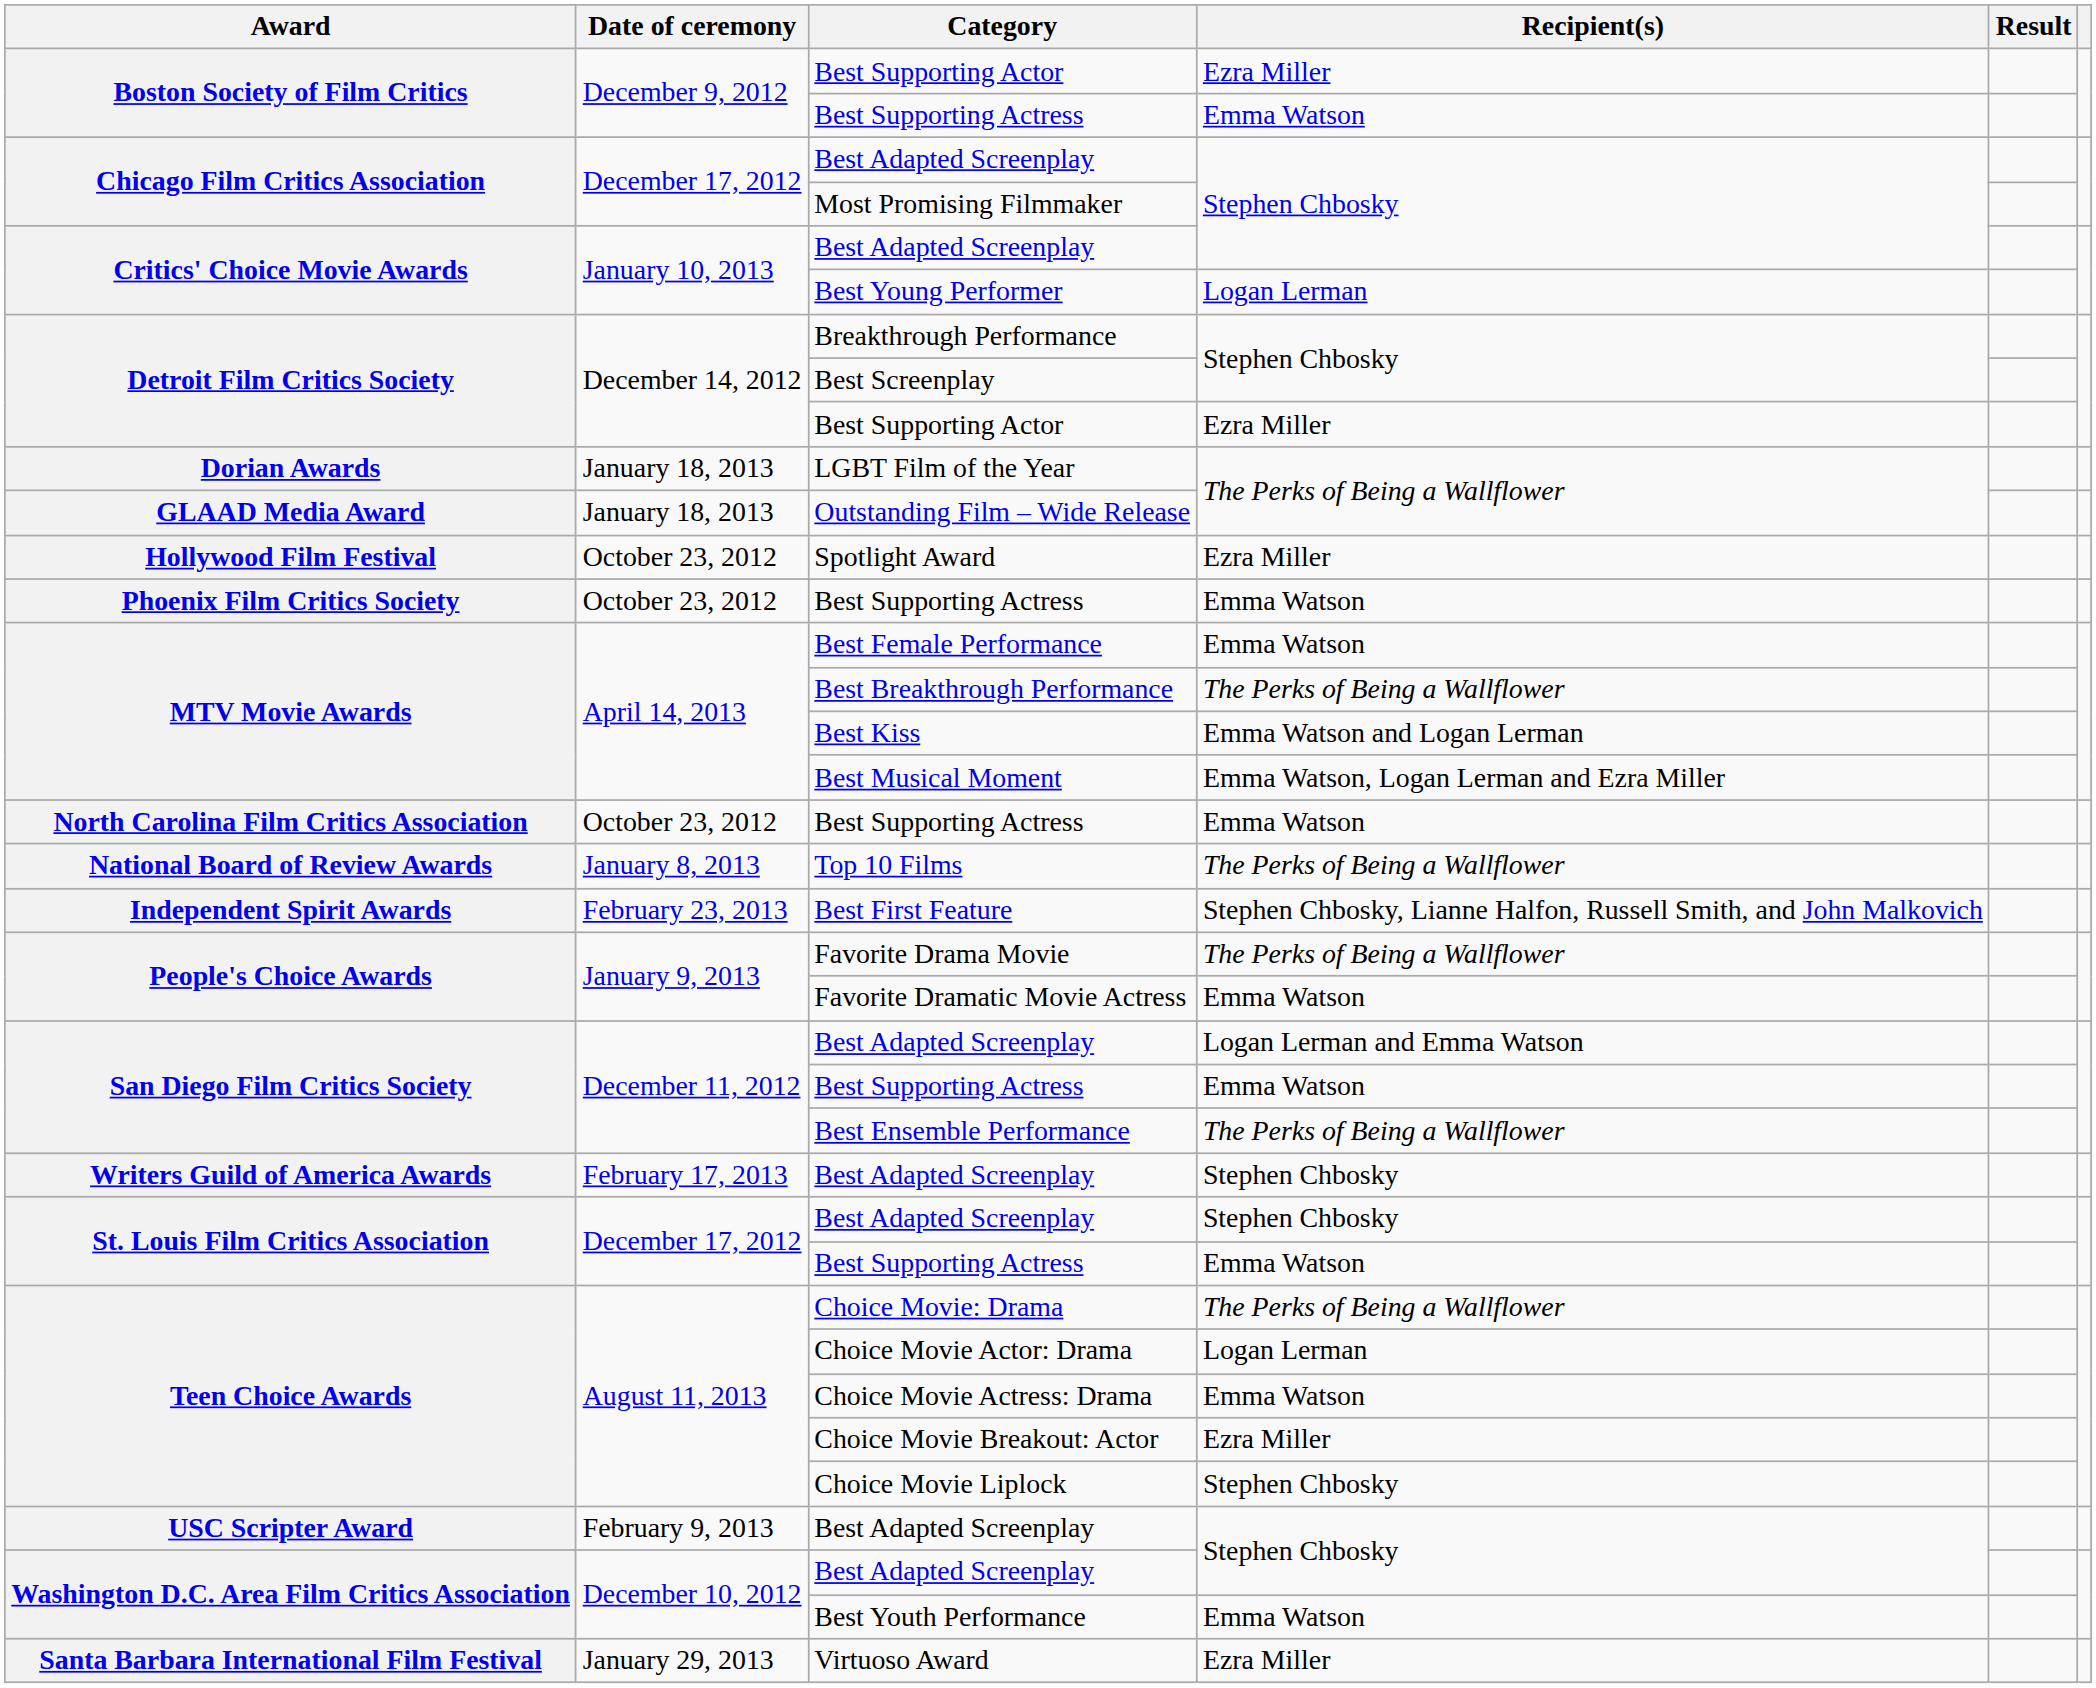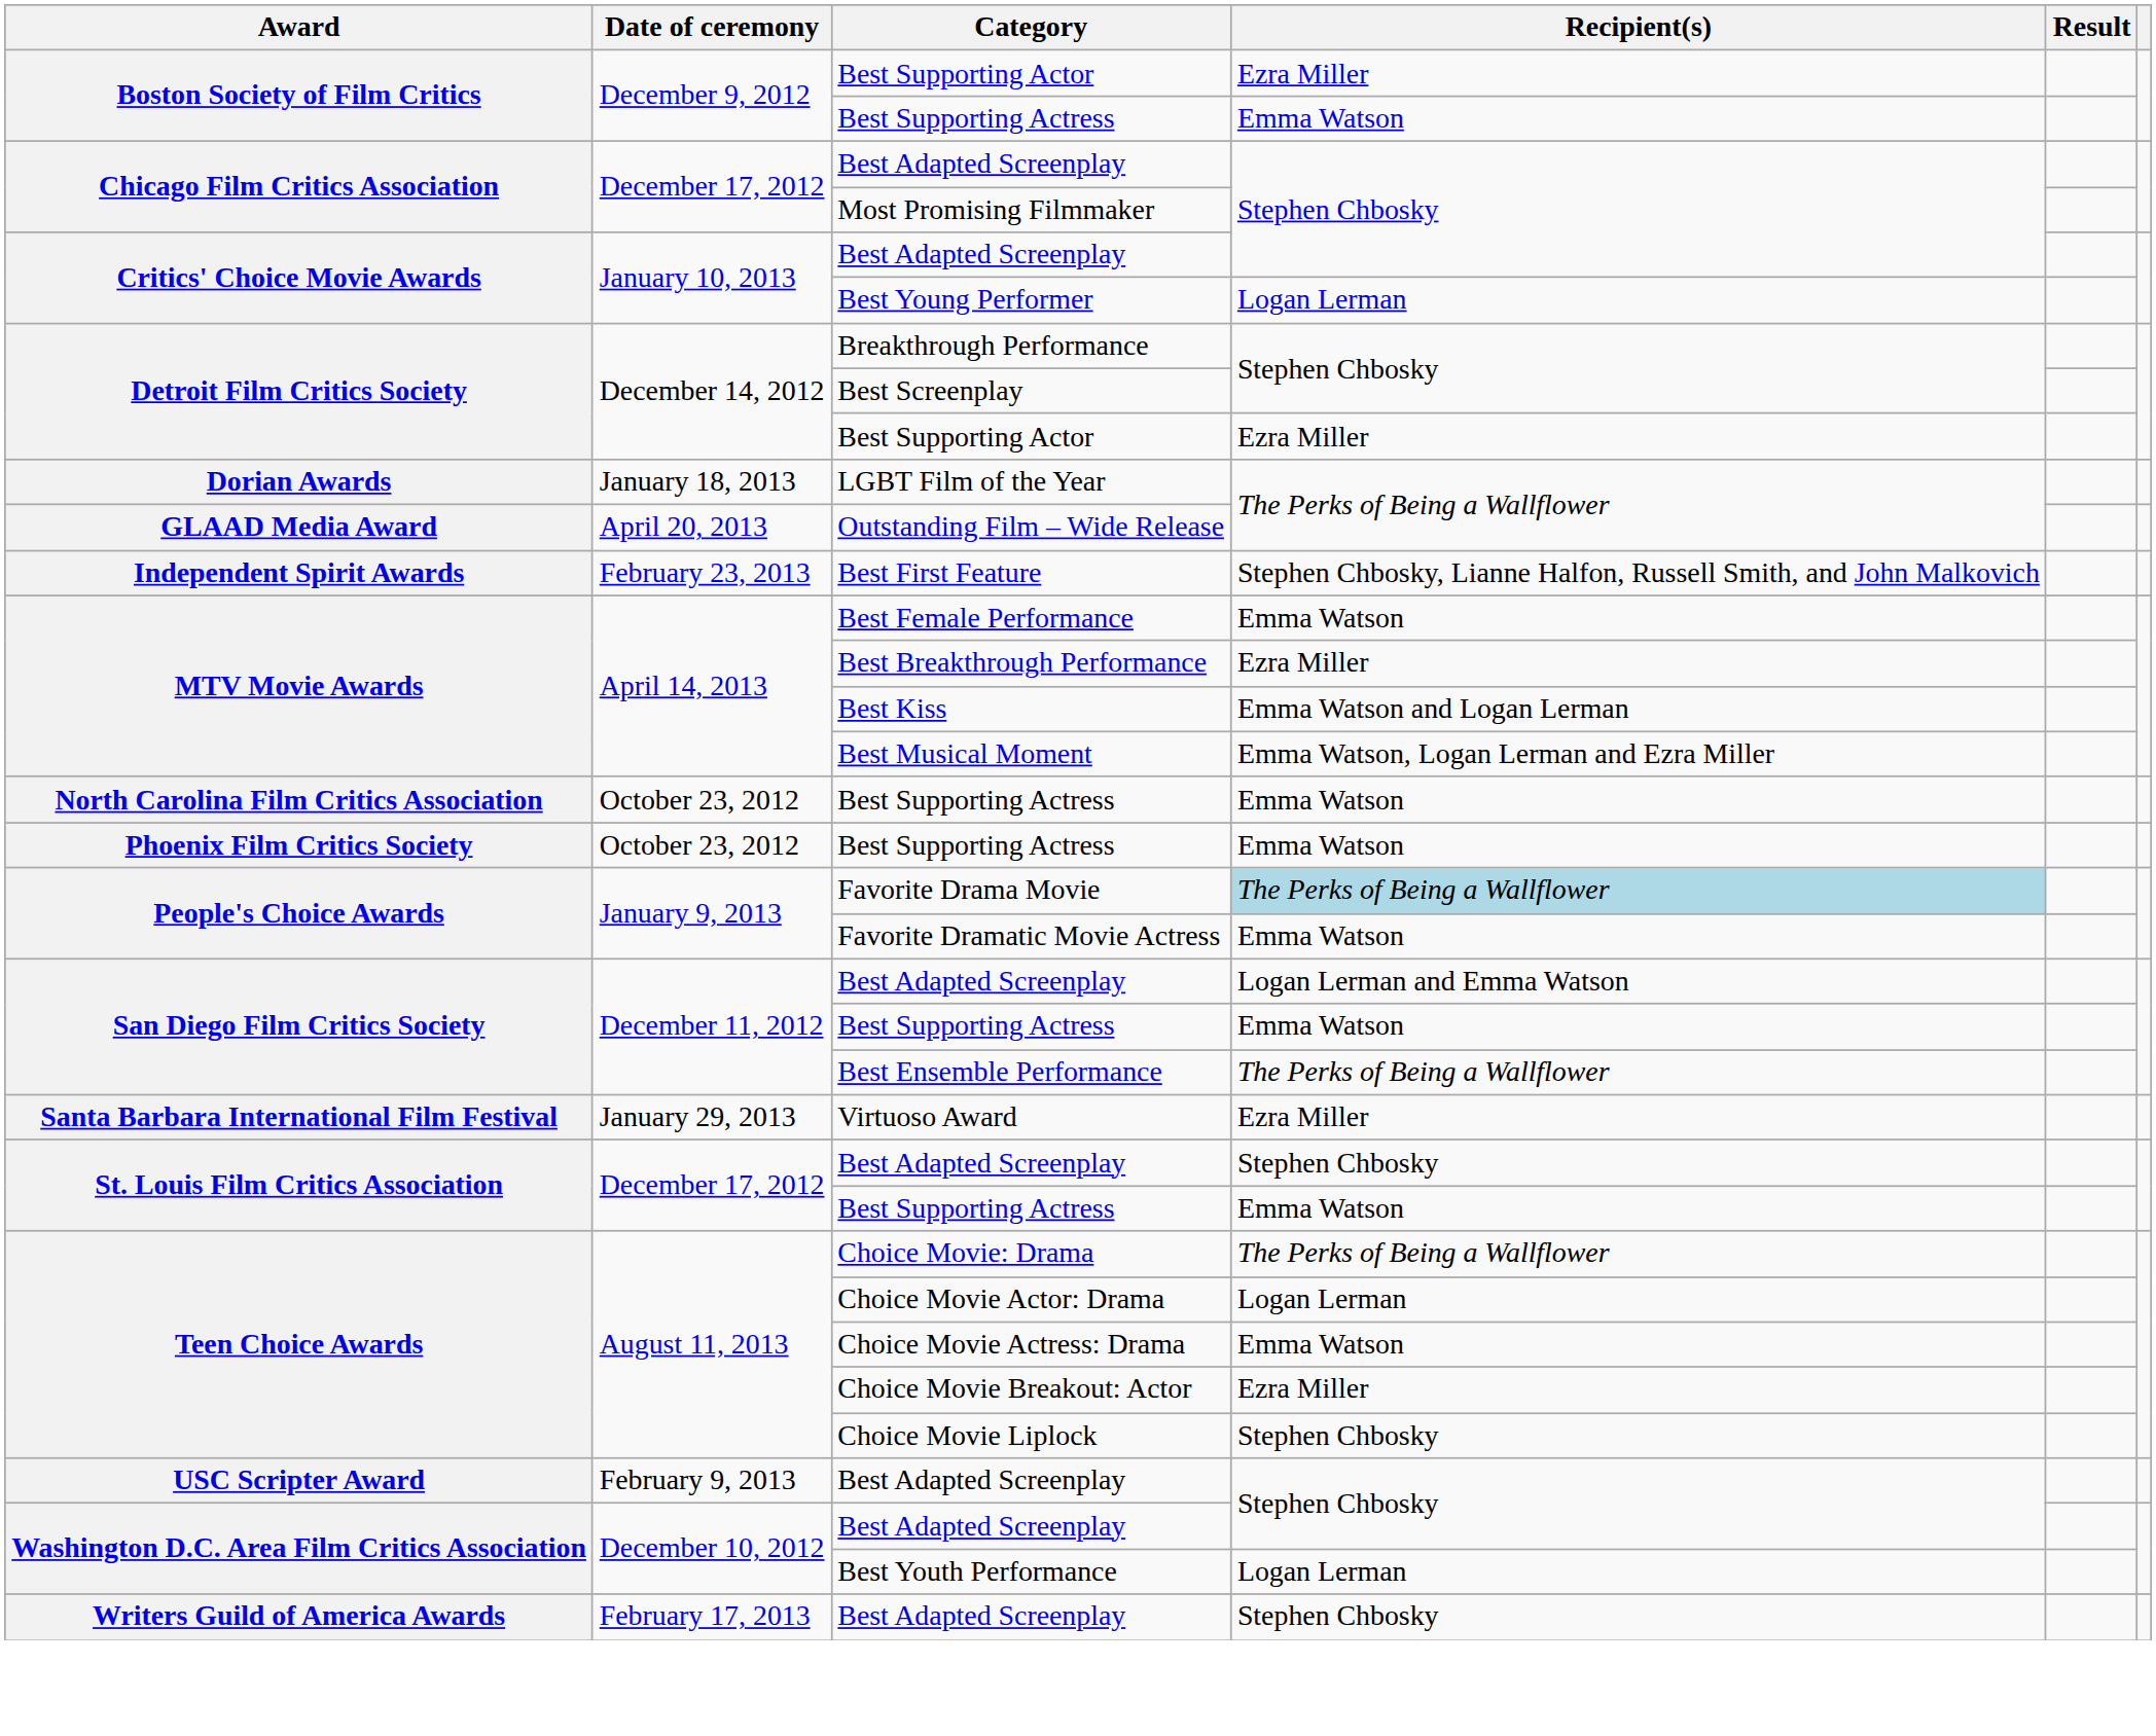Outstanding Film – Wide Release | Date of ceremony: January 18, 2013 -> April 20, 2013
- row: Hollywood Film Festival | October 23, 2012 | Spotlight Award | Ezra Miller
rows swapped: Best First Feature <-> Phoenix Film Critics Society / Best Supporting Actress
Best Breakthrough Performance | Recipient(s): The Perks of Being a Wallflower -> Ezra Miller
- row: National Board of Review Awards | January 8, 2013 | Top 10 Films | The Perks of Being a Wallflower
Favorite Drama Movie | Recipient(s): no background -> lightblue background
rows swapped: Virtuoso Award <-> Writers Guild of America Awards / Best Adapted Screenplay
Best Youth Performance | Recipient(s): Emma Watson -> Logan Lerman
